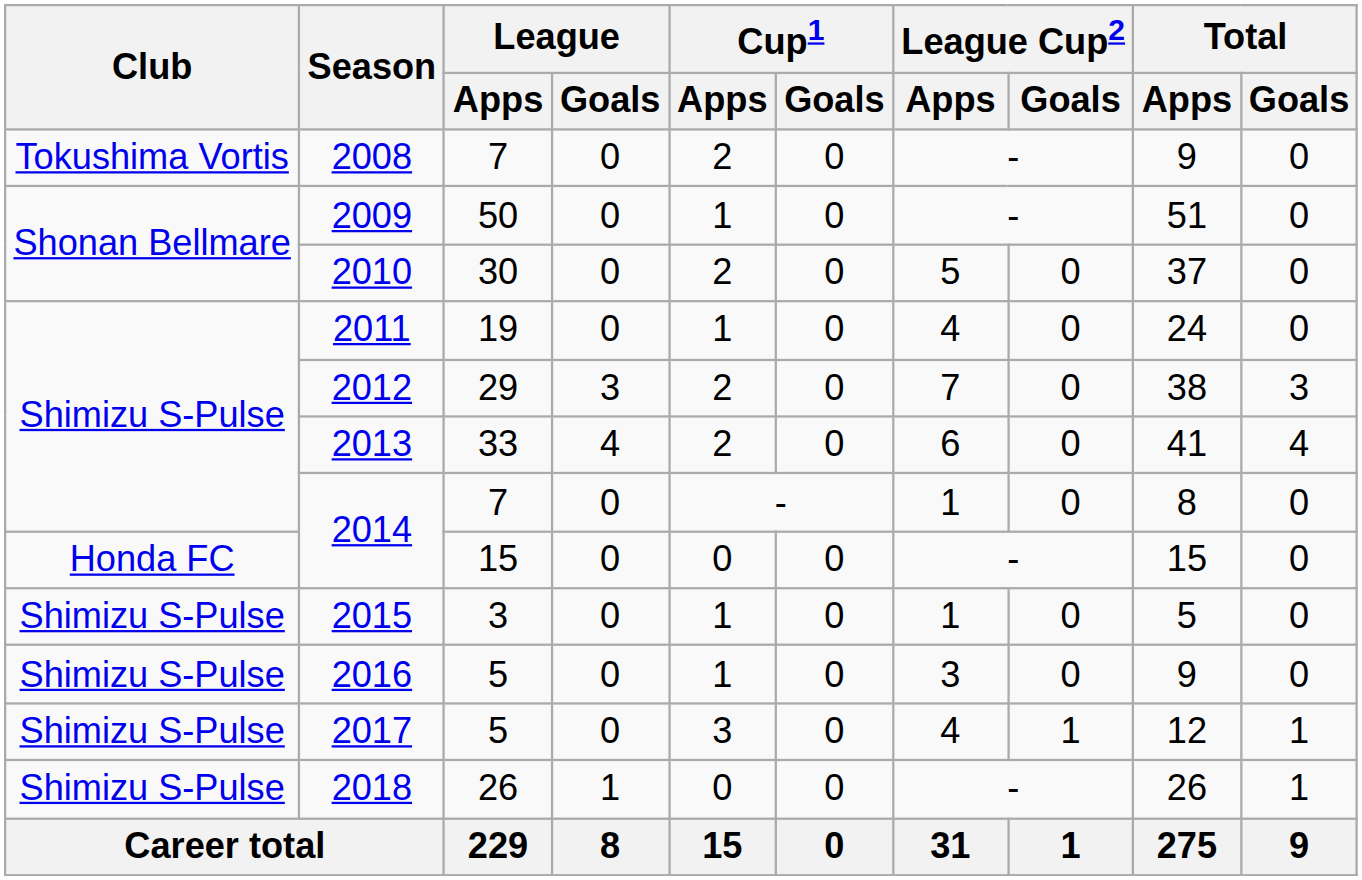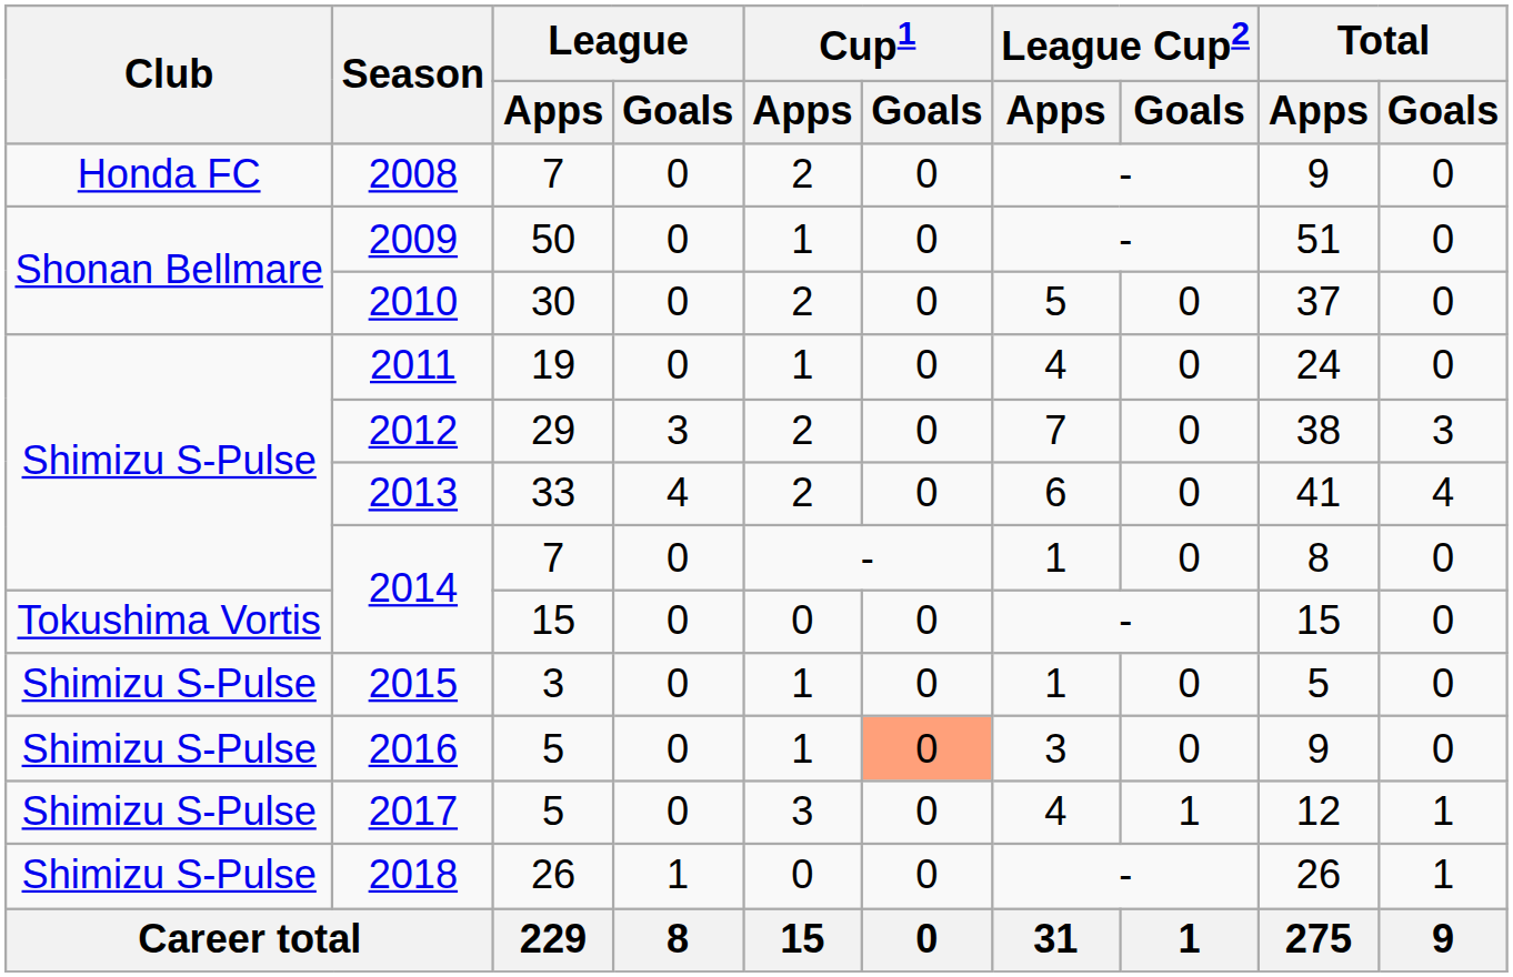2008 | Club: Tokushima Vortis -> Honda FC
2014 / 15 | Club: Honda FC -> Tokushima Vortis
2016 | Cup1 / Goals: no background -> lightsalmon background
